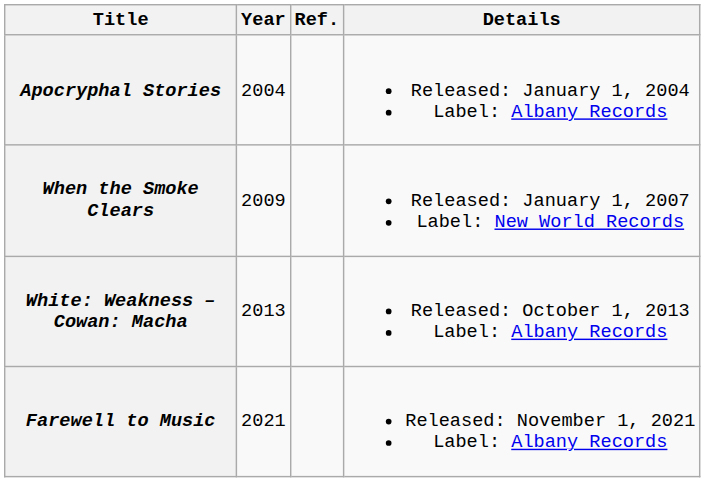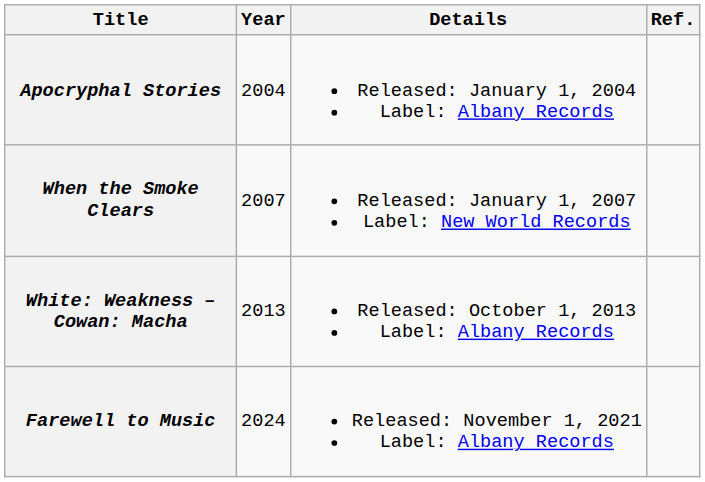columns swapped: Details <-> Ref.
When the Smoke Clears | Year: 2009 -> 2007
Farewell to Music | Year: 2021 -> 2024
